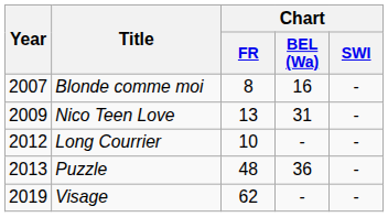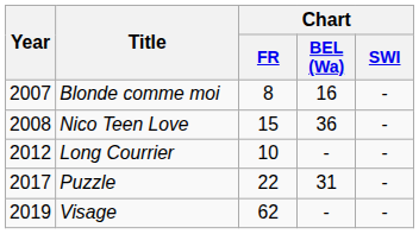Nico Teen Love | Year: 2009 -> 2008
Nico Teen Love | Chart / FR: 13 -> 15
Nico Teen Love | Chart / BEL (Wa): 31 -> 36
Puzzle | Year: 2013 -> 2017
Puzzle | Chart / FR: 48 -> 22
Puzzle | Chart / BEL (Wa): 36 -> 31
